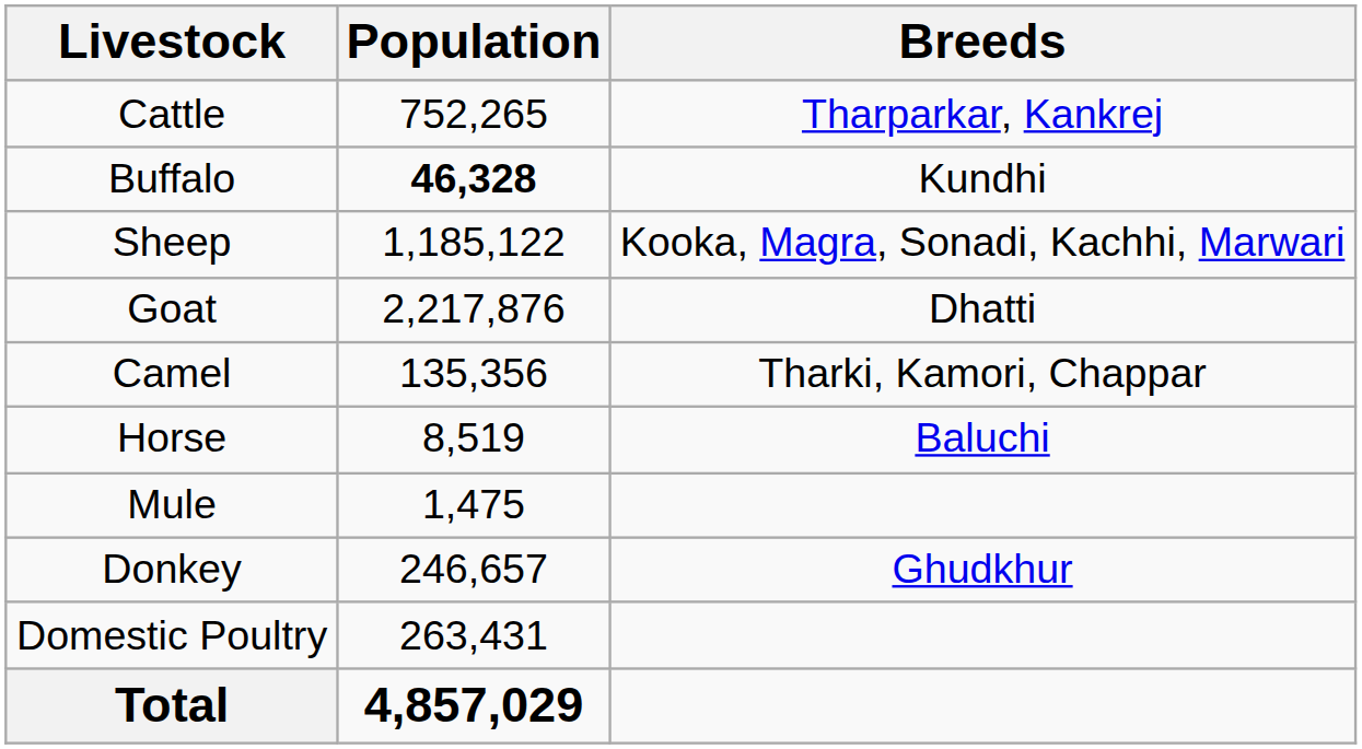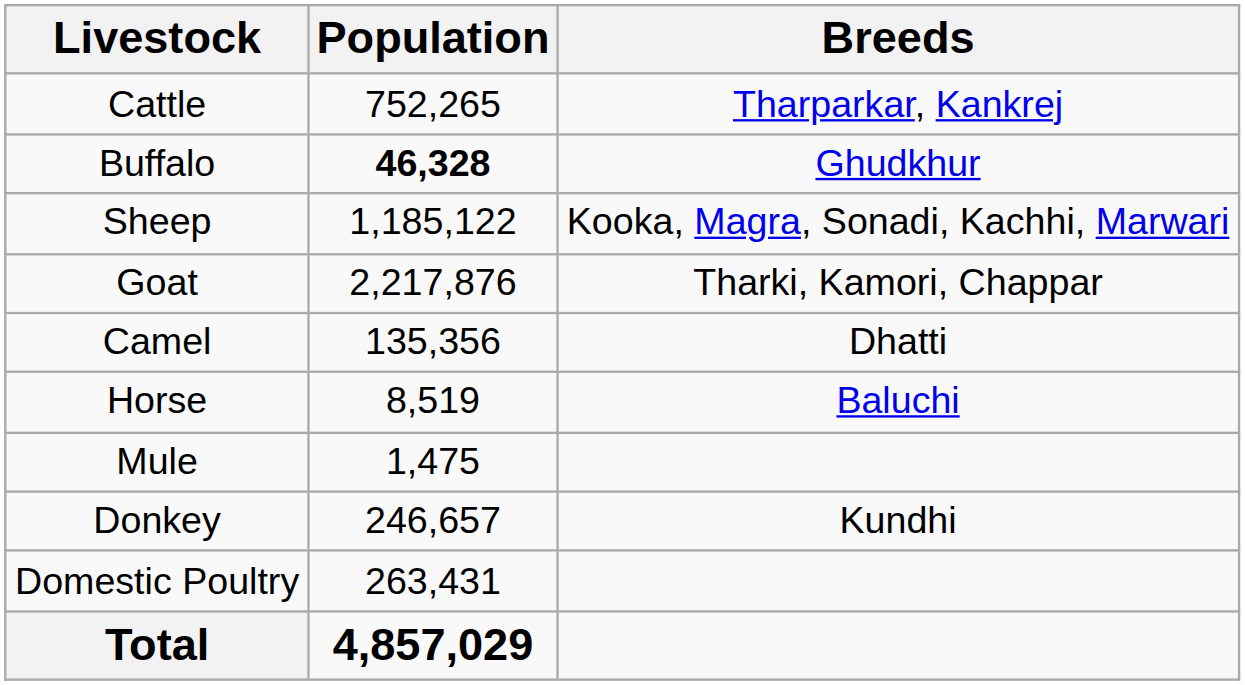Buffalo | Breeds: Kundhi -> Ghudkhur
Goat | Breeds: Dhatti -> Tharki, Kamori, Chappar
Camel | Breeds: Tharki, Kamori, Chappar -> Dhatti
Donkey | Breeds: Ghudkhur -> Kundhi
